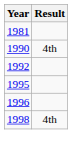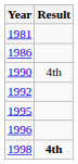+ row: 1986
1998 | Result: normal -> bold
